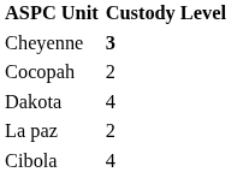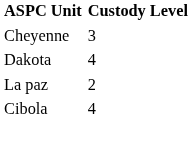Cheyenne | Custody Level: bold -> normal
- row: Cocopah | 2
